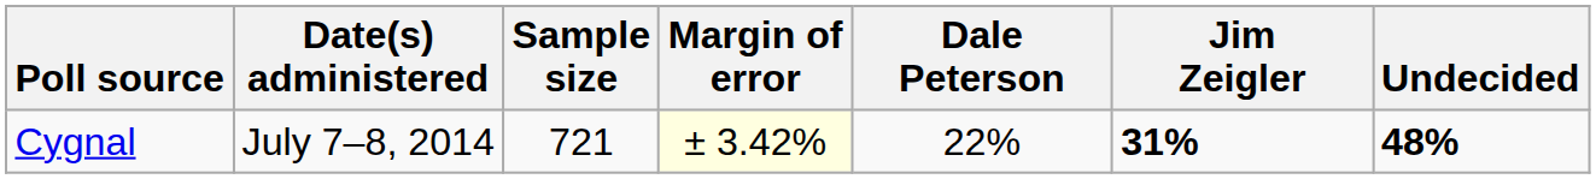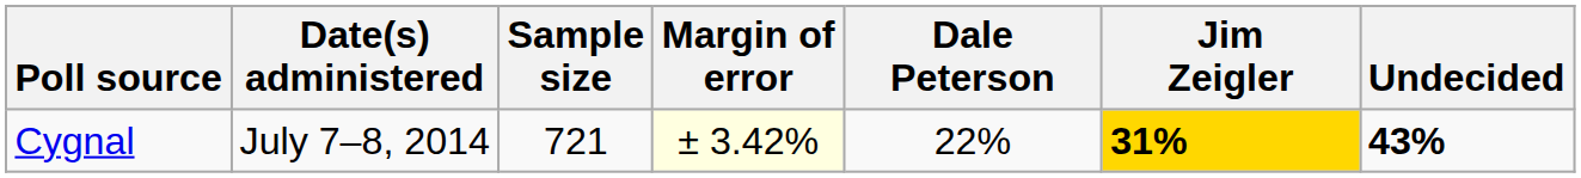Cygnal | Jim Zeigler: no background -> gold background
Cygnal | Undecided: 48% -> 43%
